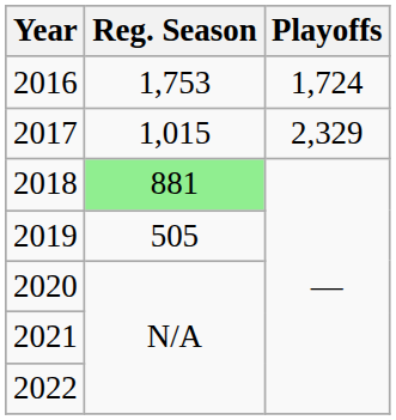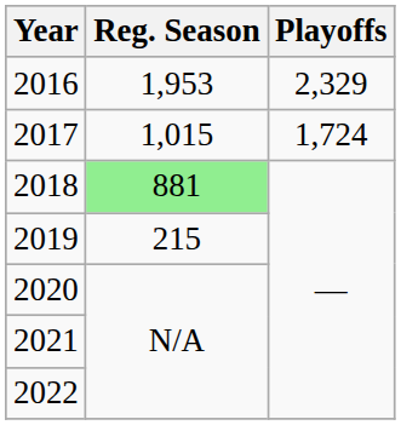2016 | Reg. Season: 1,753 -> 1,953
2016 | Playoffs: 1,724 -> 2,329
2017 | Playoffs: 2,329 -> 1,724
2019 | Reg. Season: 505 -> 215
